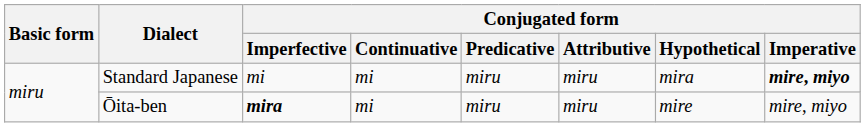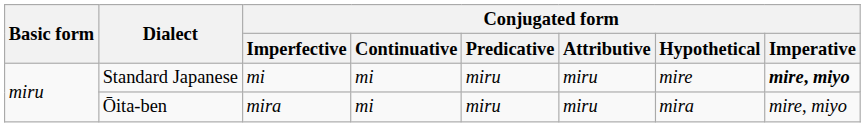Standard Japanese | Conjugated form / Hypothetical: mira -> mire
Ōita-ben | Conjugated form / Imperfective: bold -> normal
Ōita-ben | Conjugated form / Hypothetical: mire -> mira
